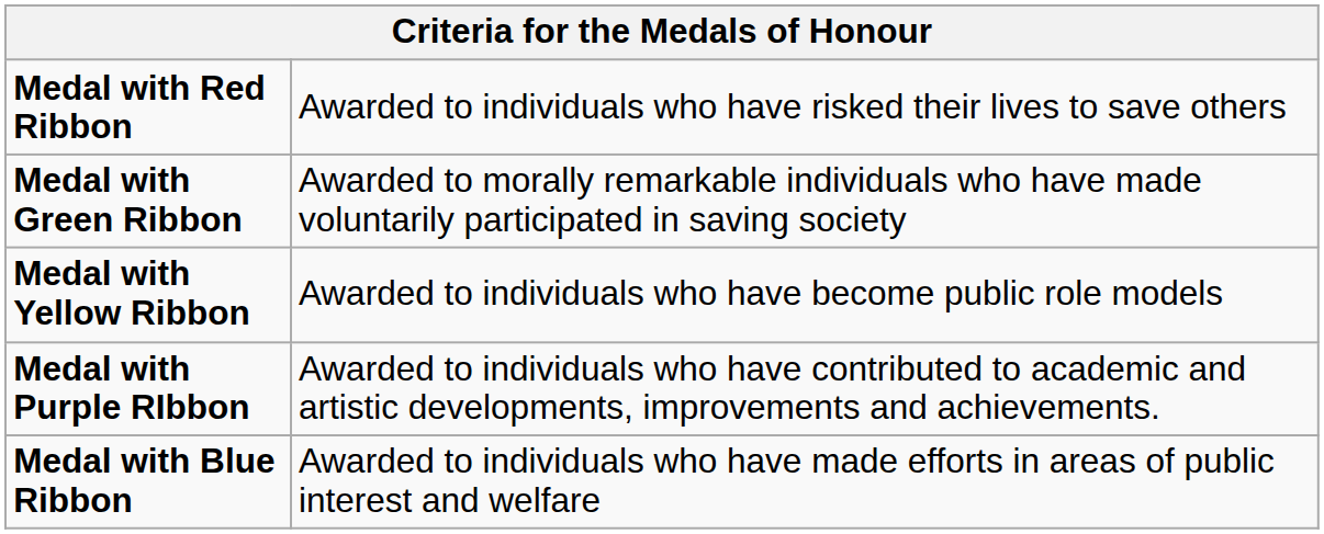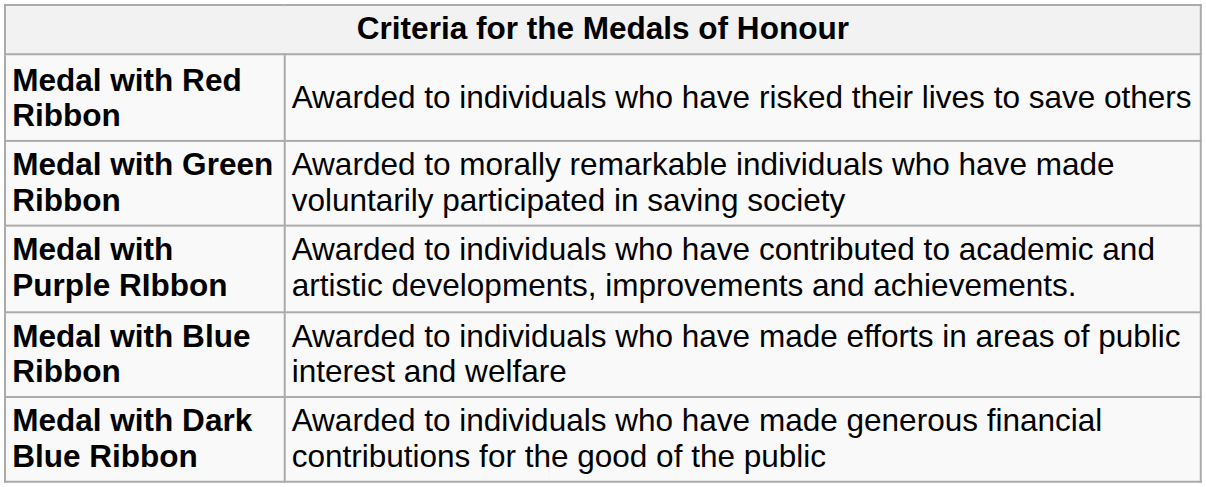- row: Medal with Yellow Ribbon | Awarded to individuals who have become public role models
+ row: Medal with Dark Blue Ribbon | Awarded to individuals who have made generous financial contributions for the good of the public
